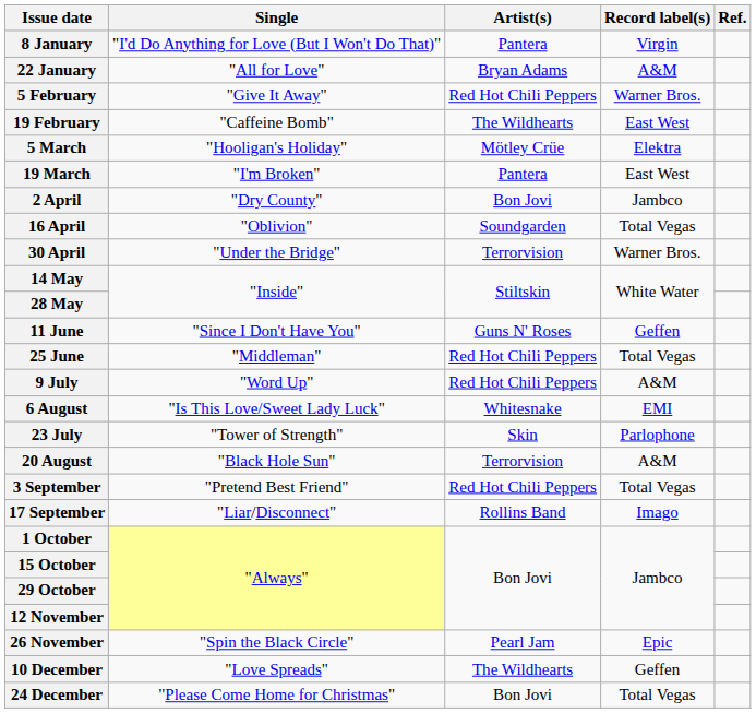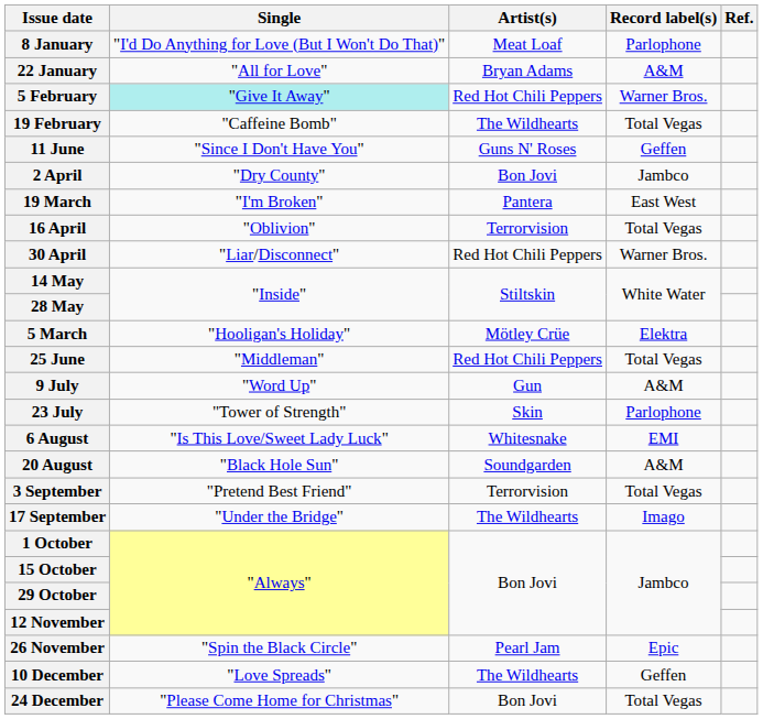8 January | Artist(s): Pantera -> Meat Loaf
8 January | Record label(s): Virgin -> Parlophone
5 February | Single: no background -> paleturquoise background
19 February | Record label(s): East West -> Total Vegas
rows swapped: 5 March <-> 11 June
rows swapped: 19 March <-> 2 April
16 April | Artist(s): Soundgarden -> Terrorvision
30 April | Single: "Under the Bridge" -> "Liar/Disconnect"
30 April | Artist(s): Terrorvision -> Red Hot Chili Peppers
9 July | Artist(s): Red Hot Chili Peppers -> Gun
rows swapped: 23 July <-> 6 August
20 August | Artist(s): Terrorvision -> Soundgarden
3 September | Artist(s): Red Hot Chili Peppers -> Terrorvision
17 September | Single: "Liar/Disconnect" -> "Under the Bridge"
17 September | Artist(s): Rollins Band -> The Wildhearts
